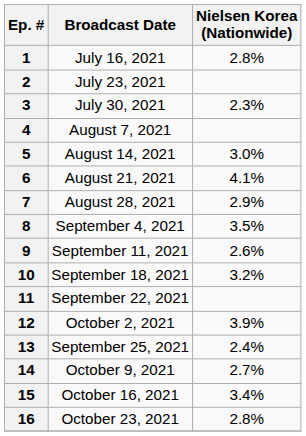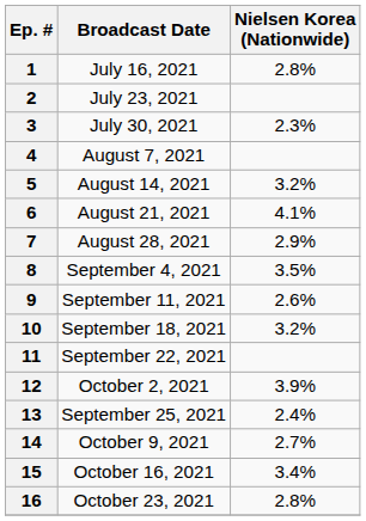5 | Nielsen Korea (Nationwide): 3.0% -> 3.2%
